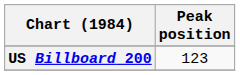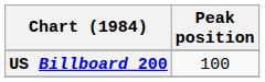US Billboard 200 | Peak position: 123 -> 100
